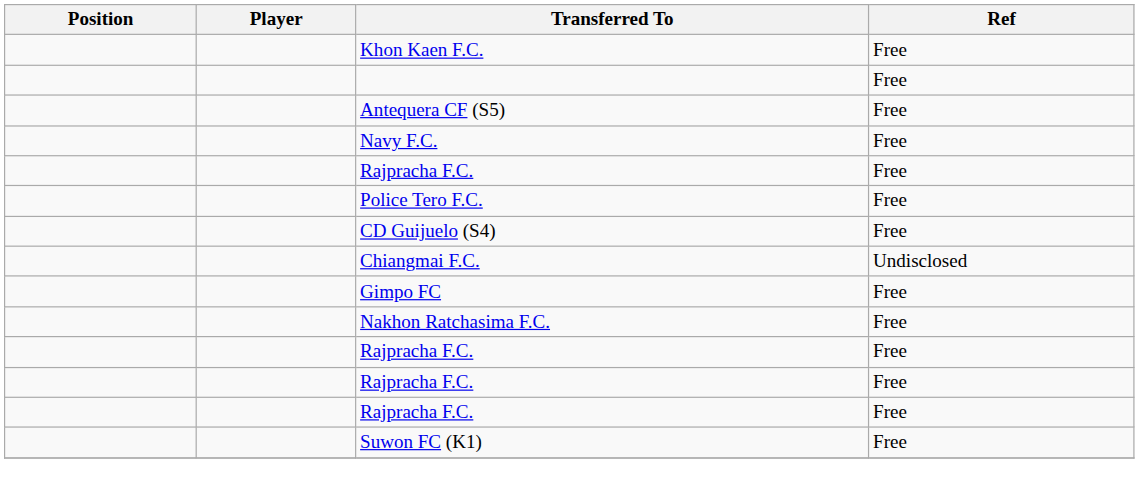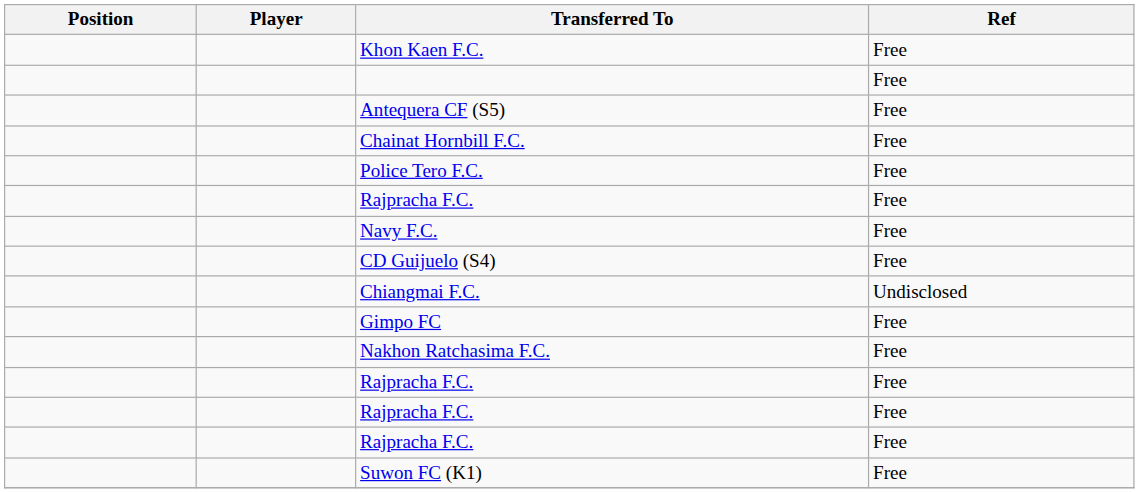+ row: Chainat Hornbill F.C. | Free
rows swapped: Police Tero F.C. <-> Navy F.C.
